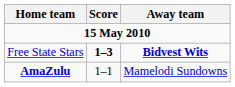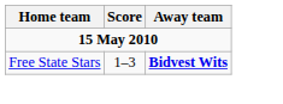Free State Stars | Score: bold -> normal
- row: AmaZulu | 1–1 | Mamelodi Sundowns
